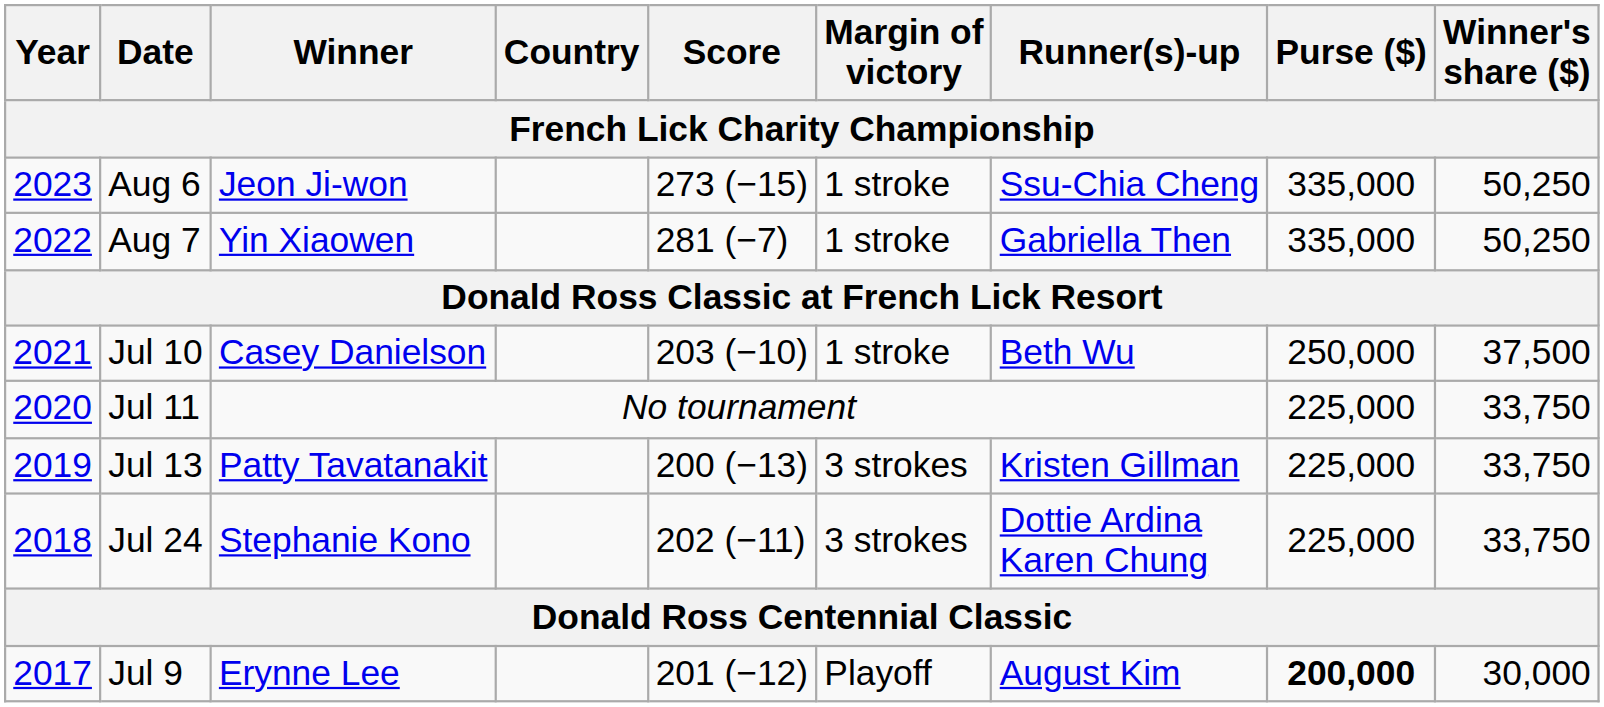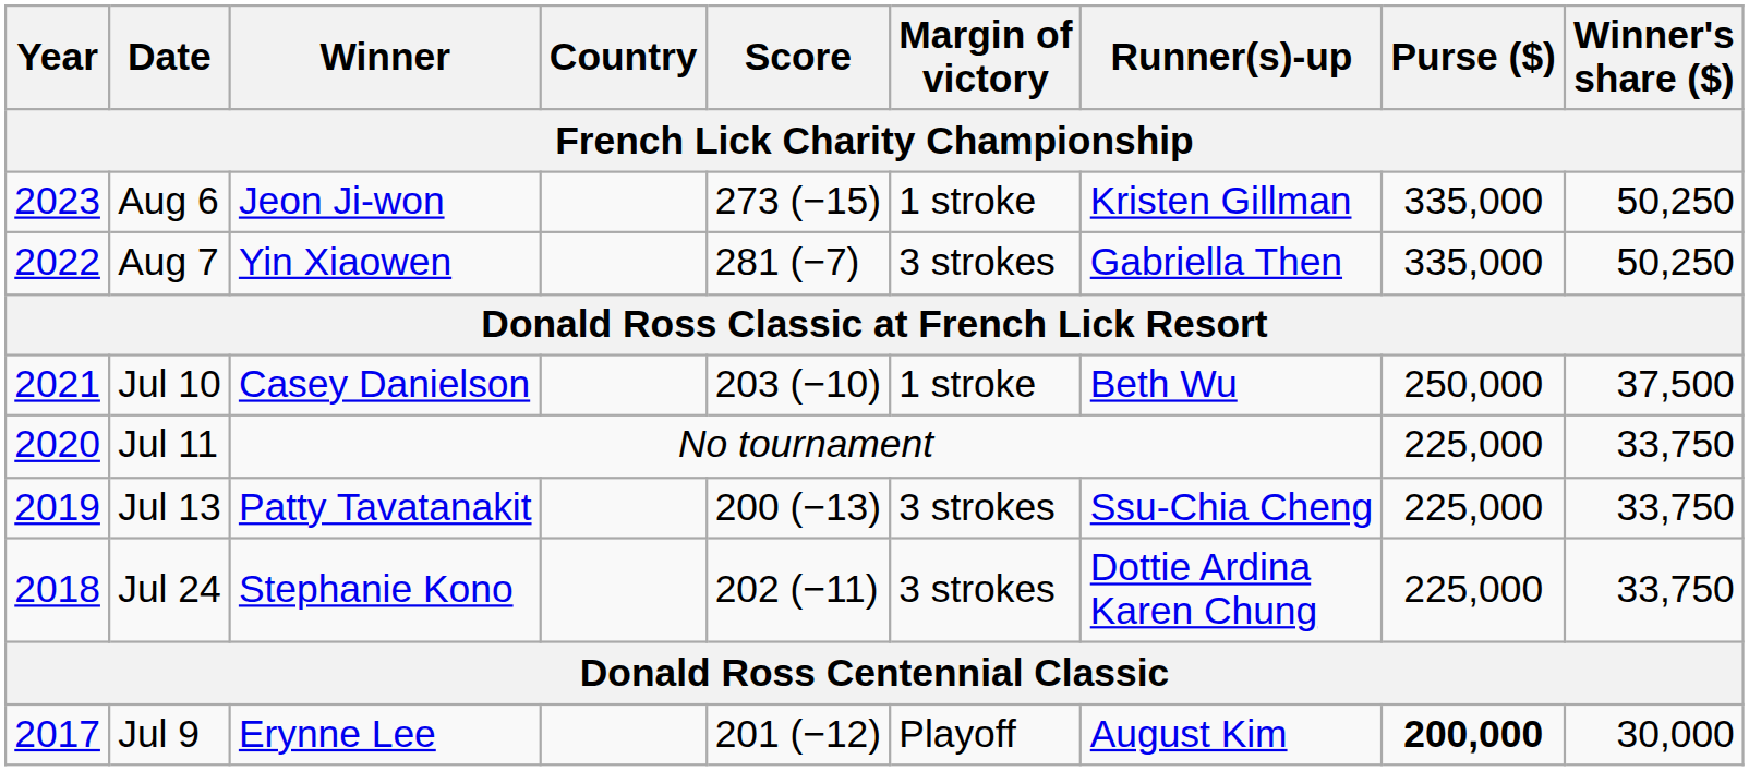Aug 6 | Runner(s)-up: Ssu-Chia Cheng -> Kristen Gillman
Aug 7 | Margin of victory: 1 stroke -> 3 strokes
Jul 13 | Runner(s)-up: Kristen Gillman -> Ssu-Chia Cheng
